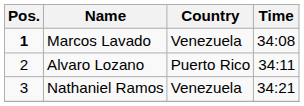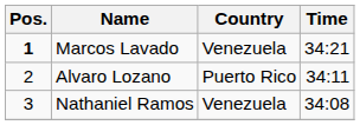Marcos Lavado | Time: 34:08 -> 34:21
Nathaniel Ramos | Time: 34:21 -> 34:08
